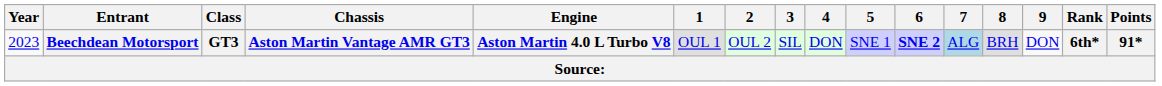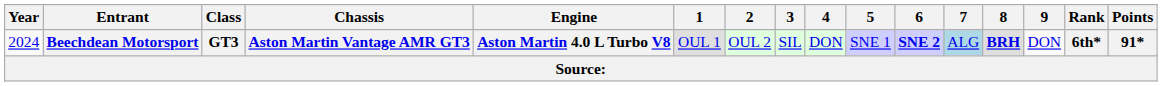Beechdean Motorsport | Year: 2023 -> 2024
Beechdean Motorsport | 8: normal -> bold
